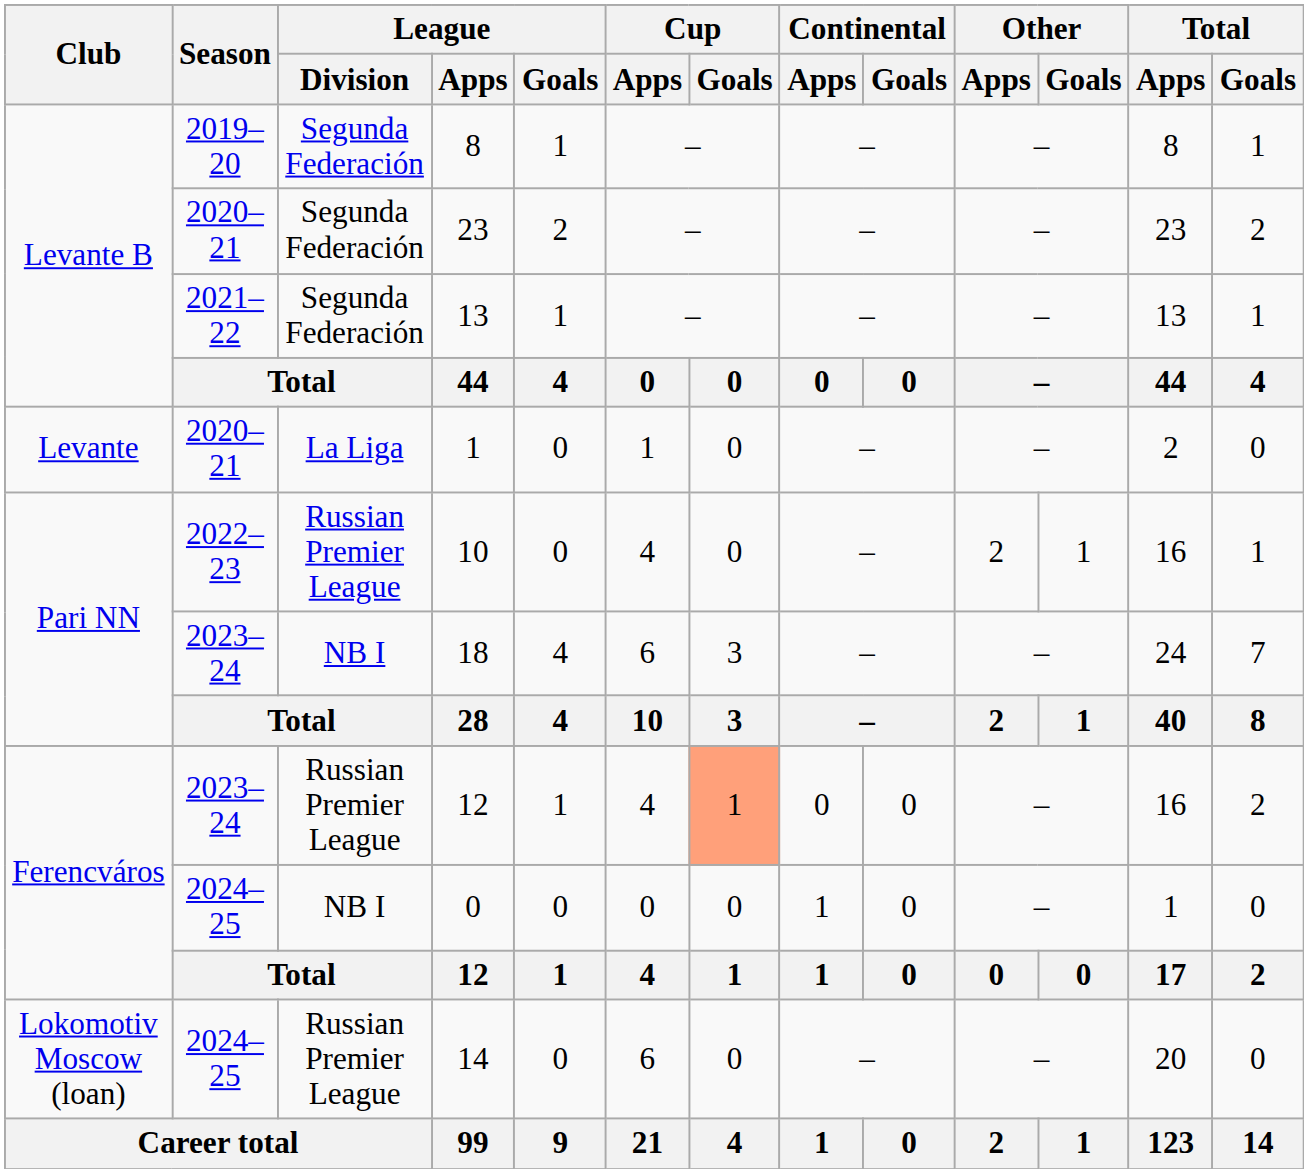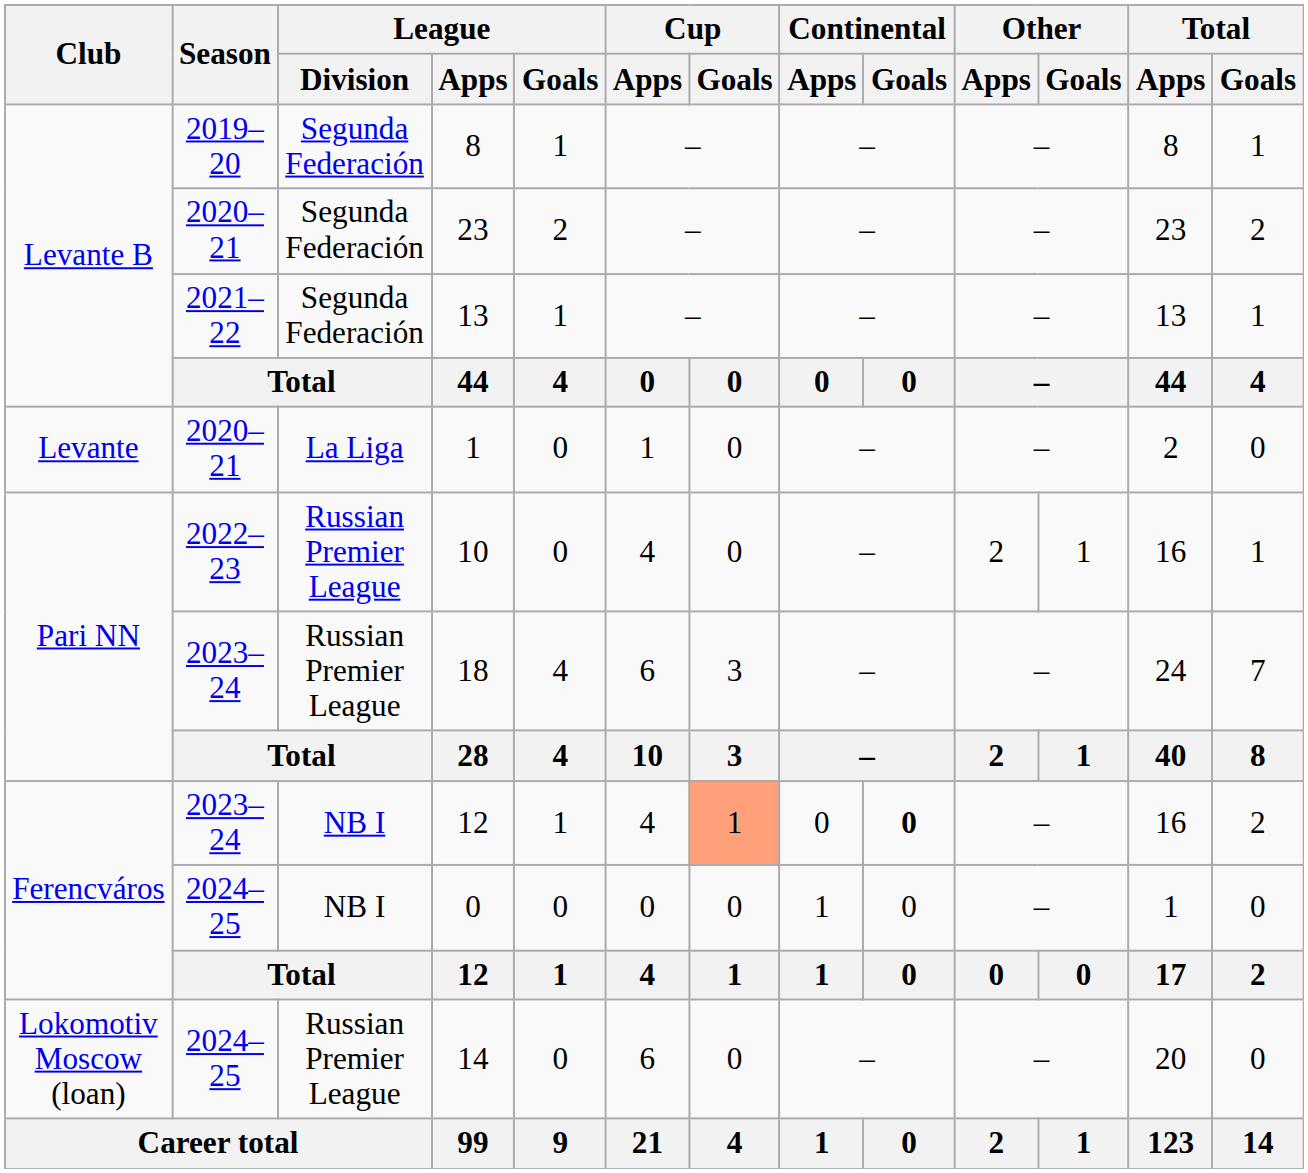18 | League / Division: NB I -> Russian Premier League
2023–24 / 12 | League / Division: Russian Premier League -> NB I
2023–24 / 12 | Continental / Goals: normal -> bold
